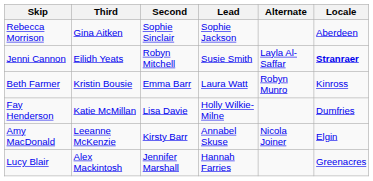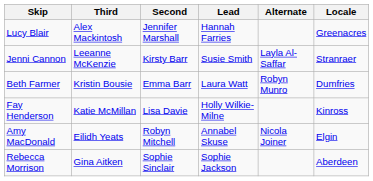rows swapped: Lucy Blair <-> Rebecca Morrison
Jenni Cannon | Third: Eilidh Yeats -> Leeanne McKenzie
Jenni Cannon | Second: Robyn Mitchell -> Kirsty Barr
Jenni Cannon | Locale: bold -> normal
Beth Farmer | Locale: Kinross -> Dumfries
Fay Henderson | Locale: Dumfries -> Kinross
Amy MacDonald | Third: Leeanne McKenzie -> Eilidh Yeats
Amy MacDonald | Second: Kirsty Barr -> Robyn Mitchell
